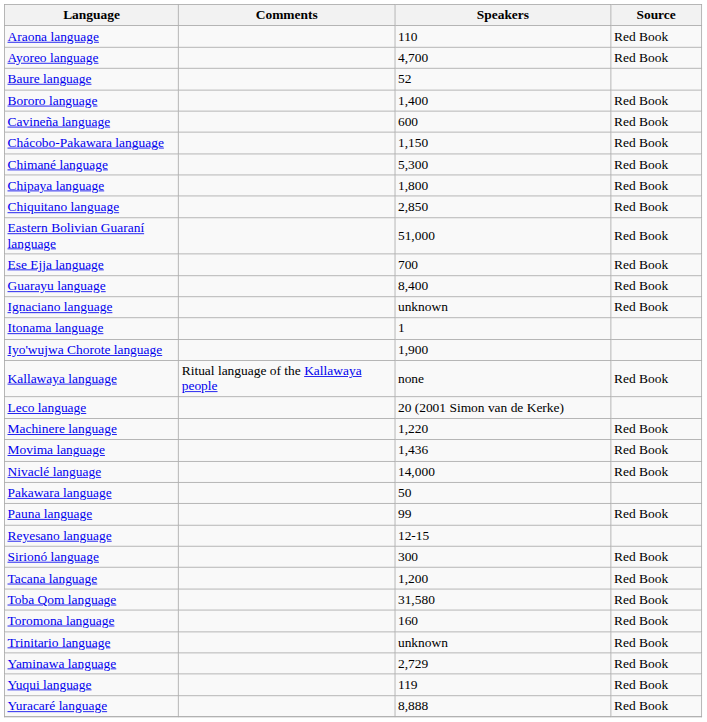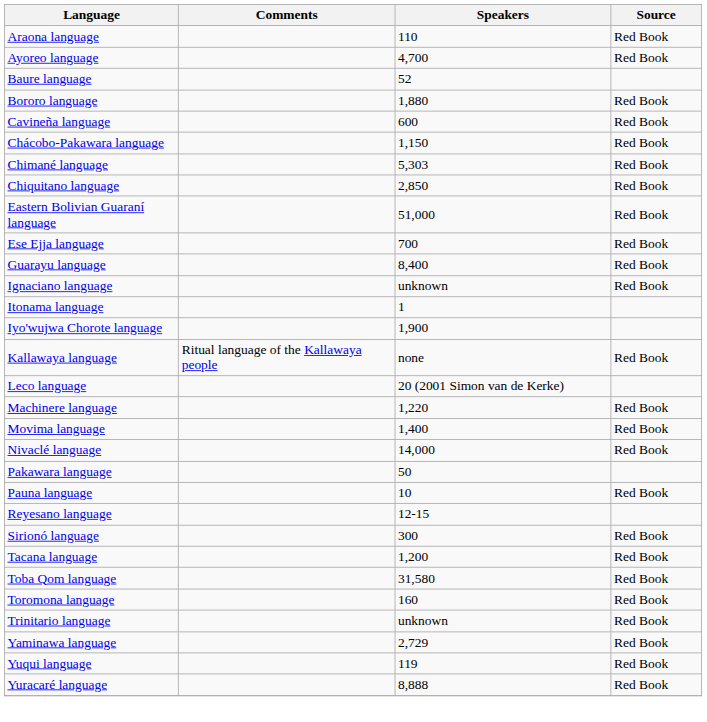Bororo language | Speakers: 1,400 -> 1,880
Chimané language | Speakers: 5,300 -> 5,303
- row: Chipaya language | 1,800 | Red Book
Movima language | Speakers: 1,436 -> 1,400
Pauna language | Speakers: 99 -> 10
